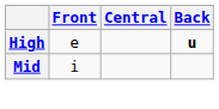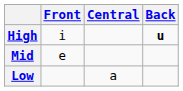High | Front: e -> i
Mid | Front: i -> e
+ row: Low | a
